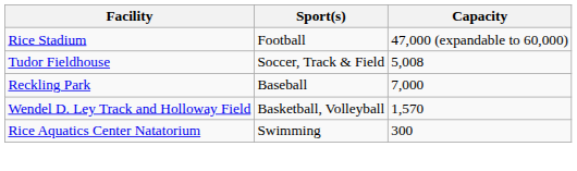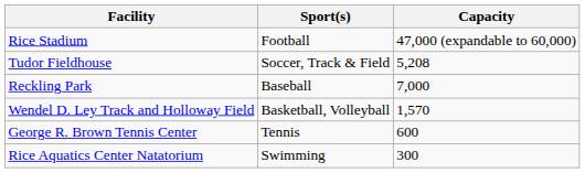Tudor Fieldhouse | Capacity: 5,008 -> 5,208
+ row: George R. Brown Tennis Center | Tennis | 600
